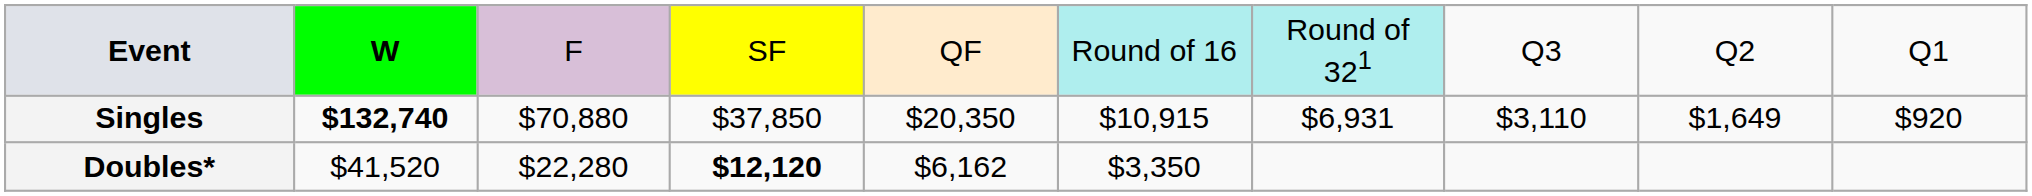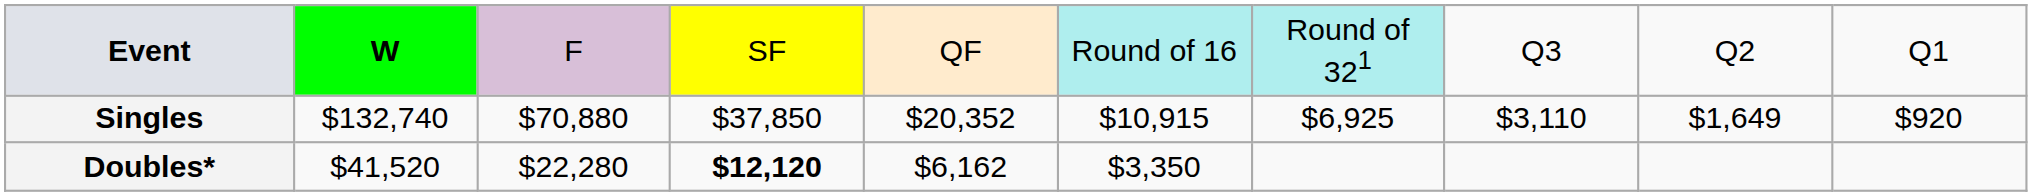Singles | column 2: bold -> normal
Singles | column 5: $20,350 -> $20,352
Singles | column 7: $6,931 -> $6,925
